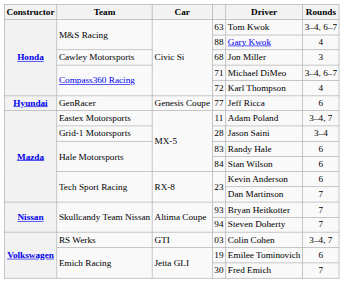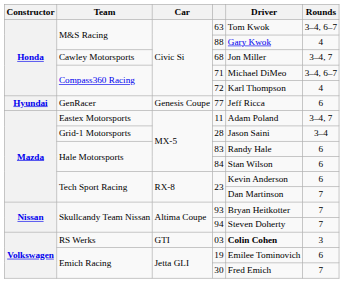68 | Rounds: 3 -> 3–4, 7
03 | Driver: normal -> bold
03 | Rounds: 3–4, 7 -> 3
